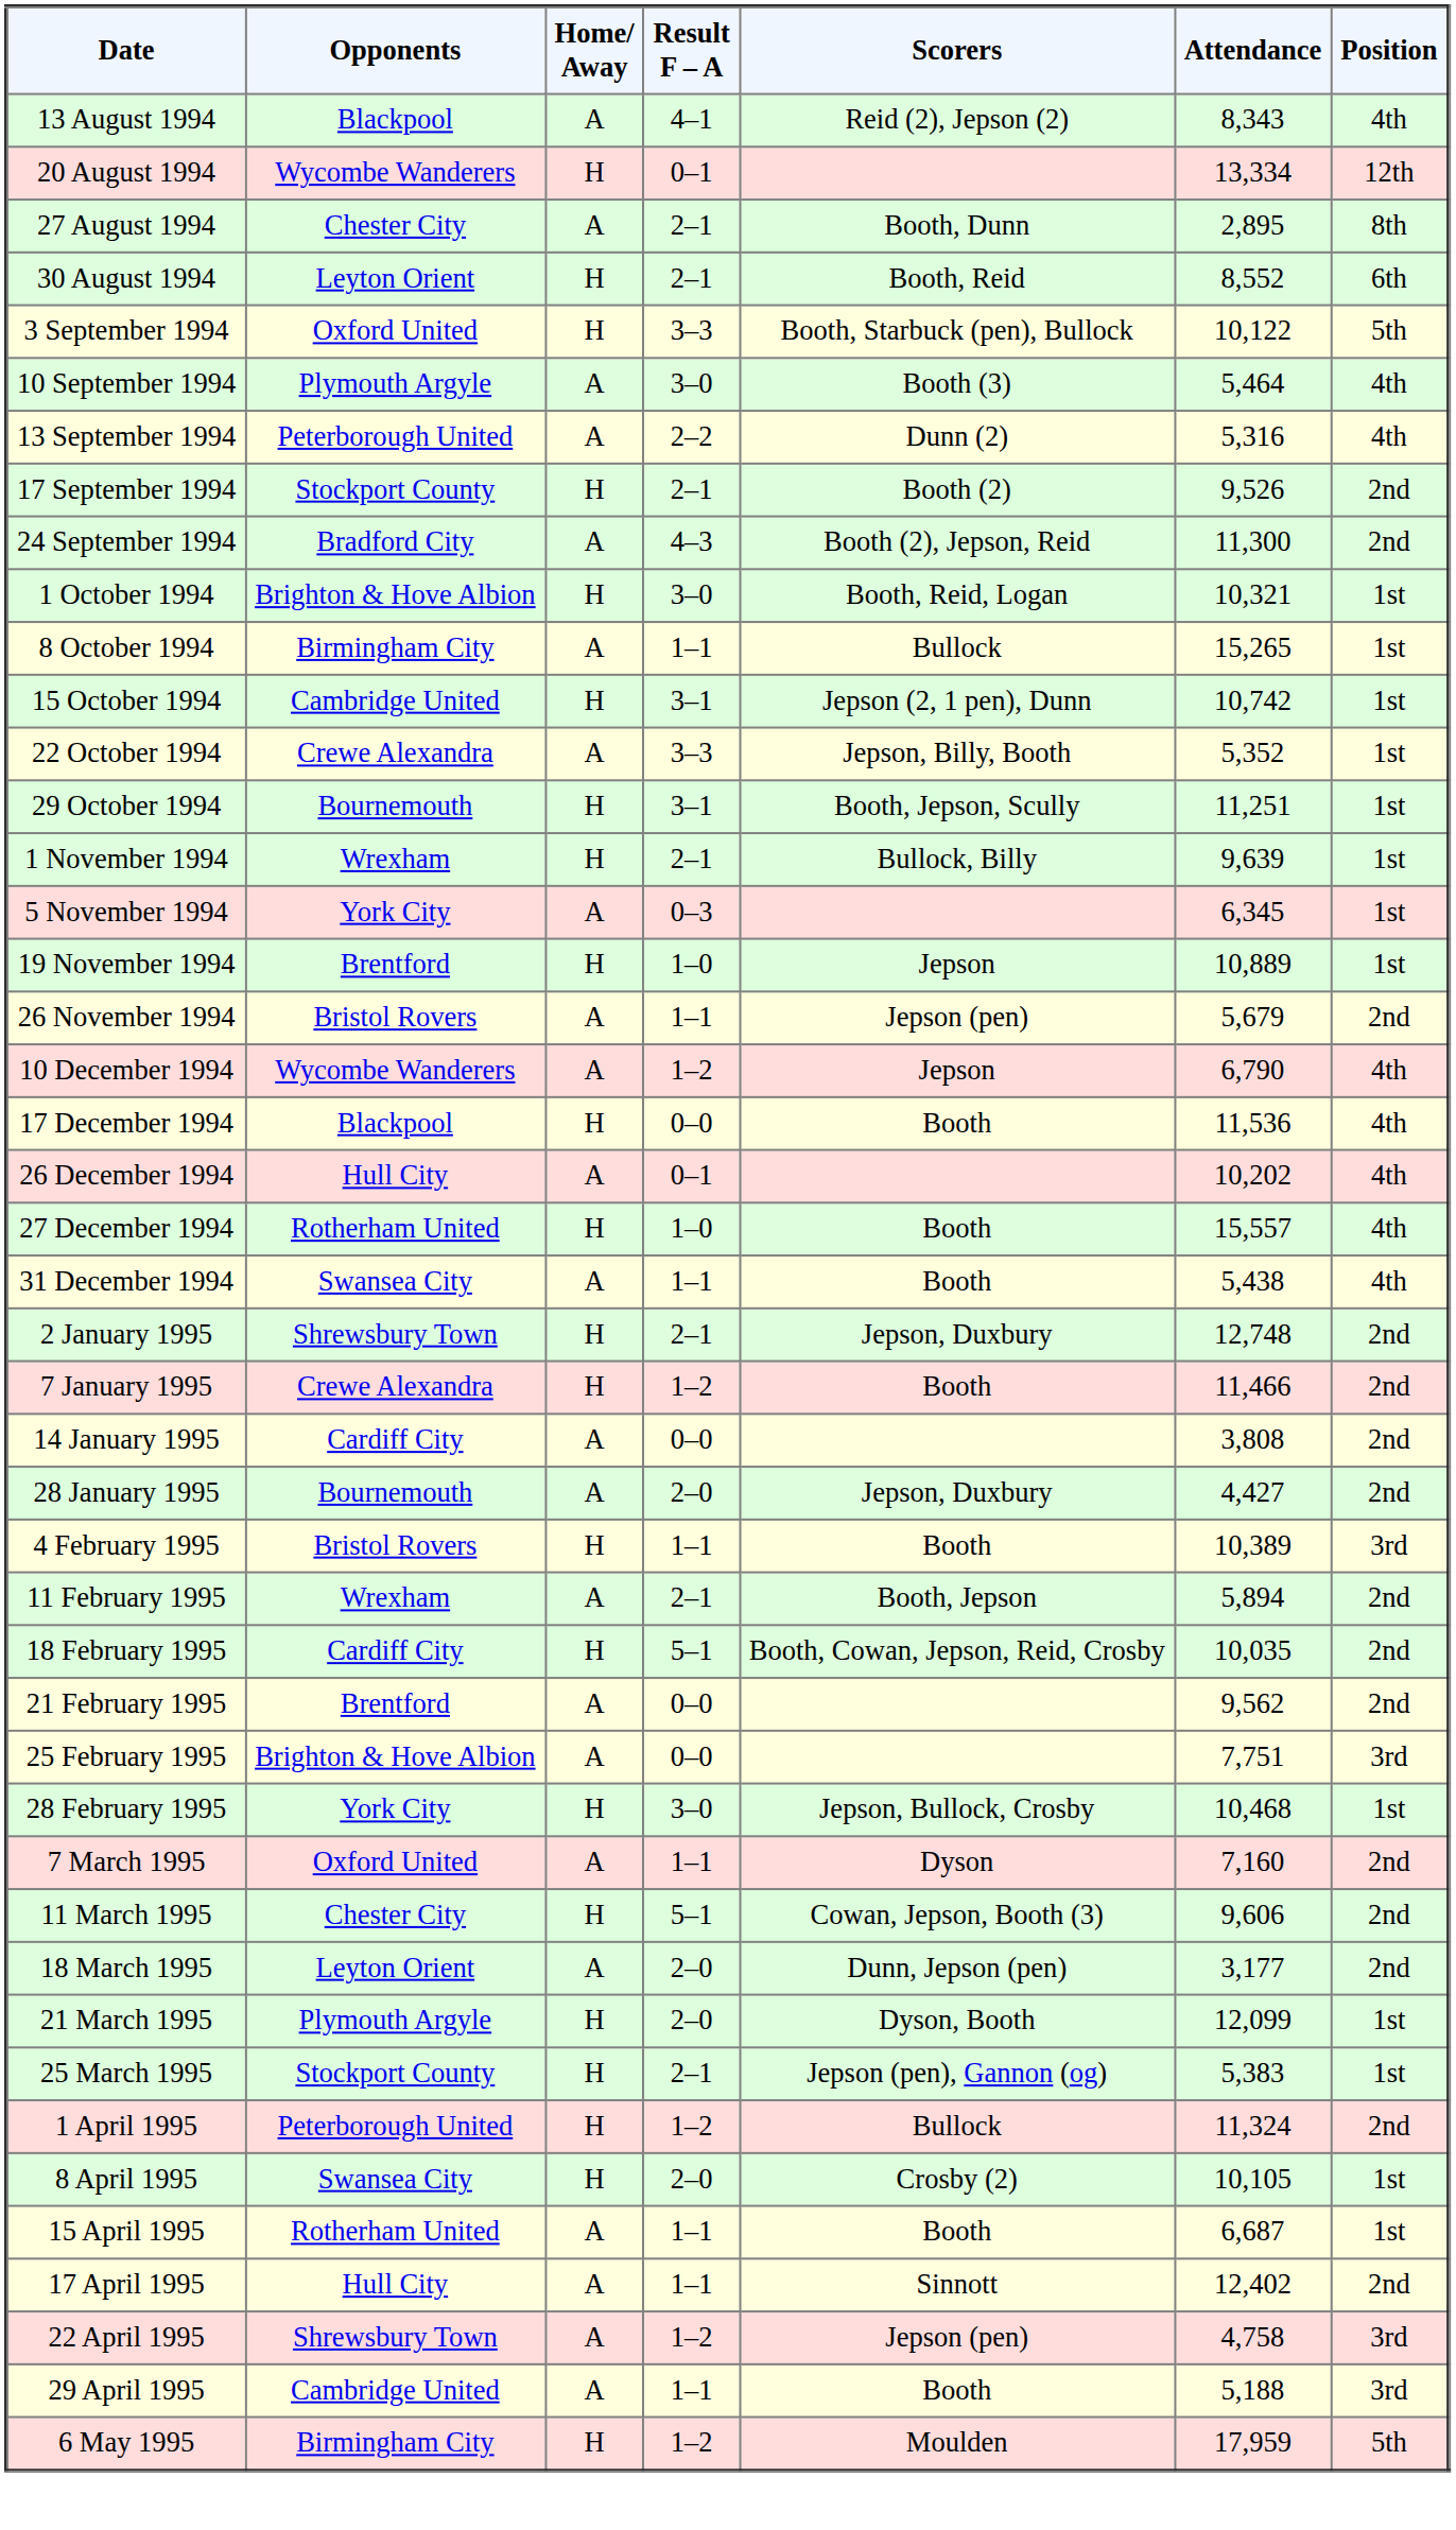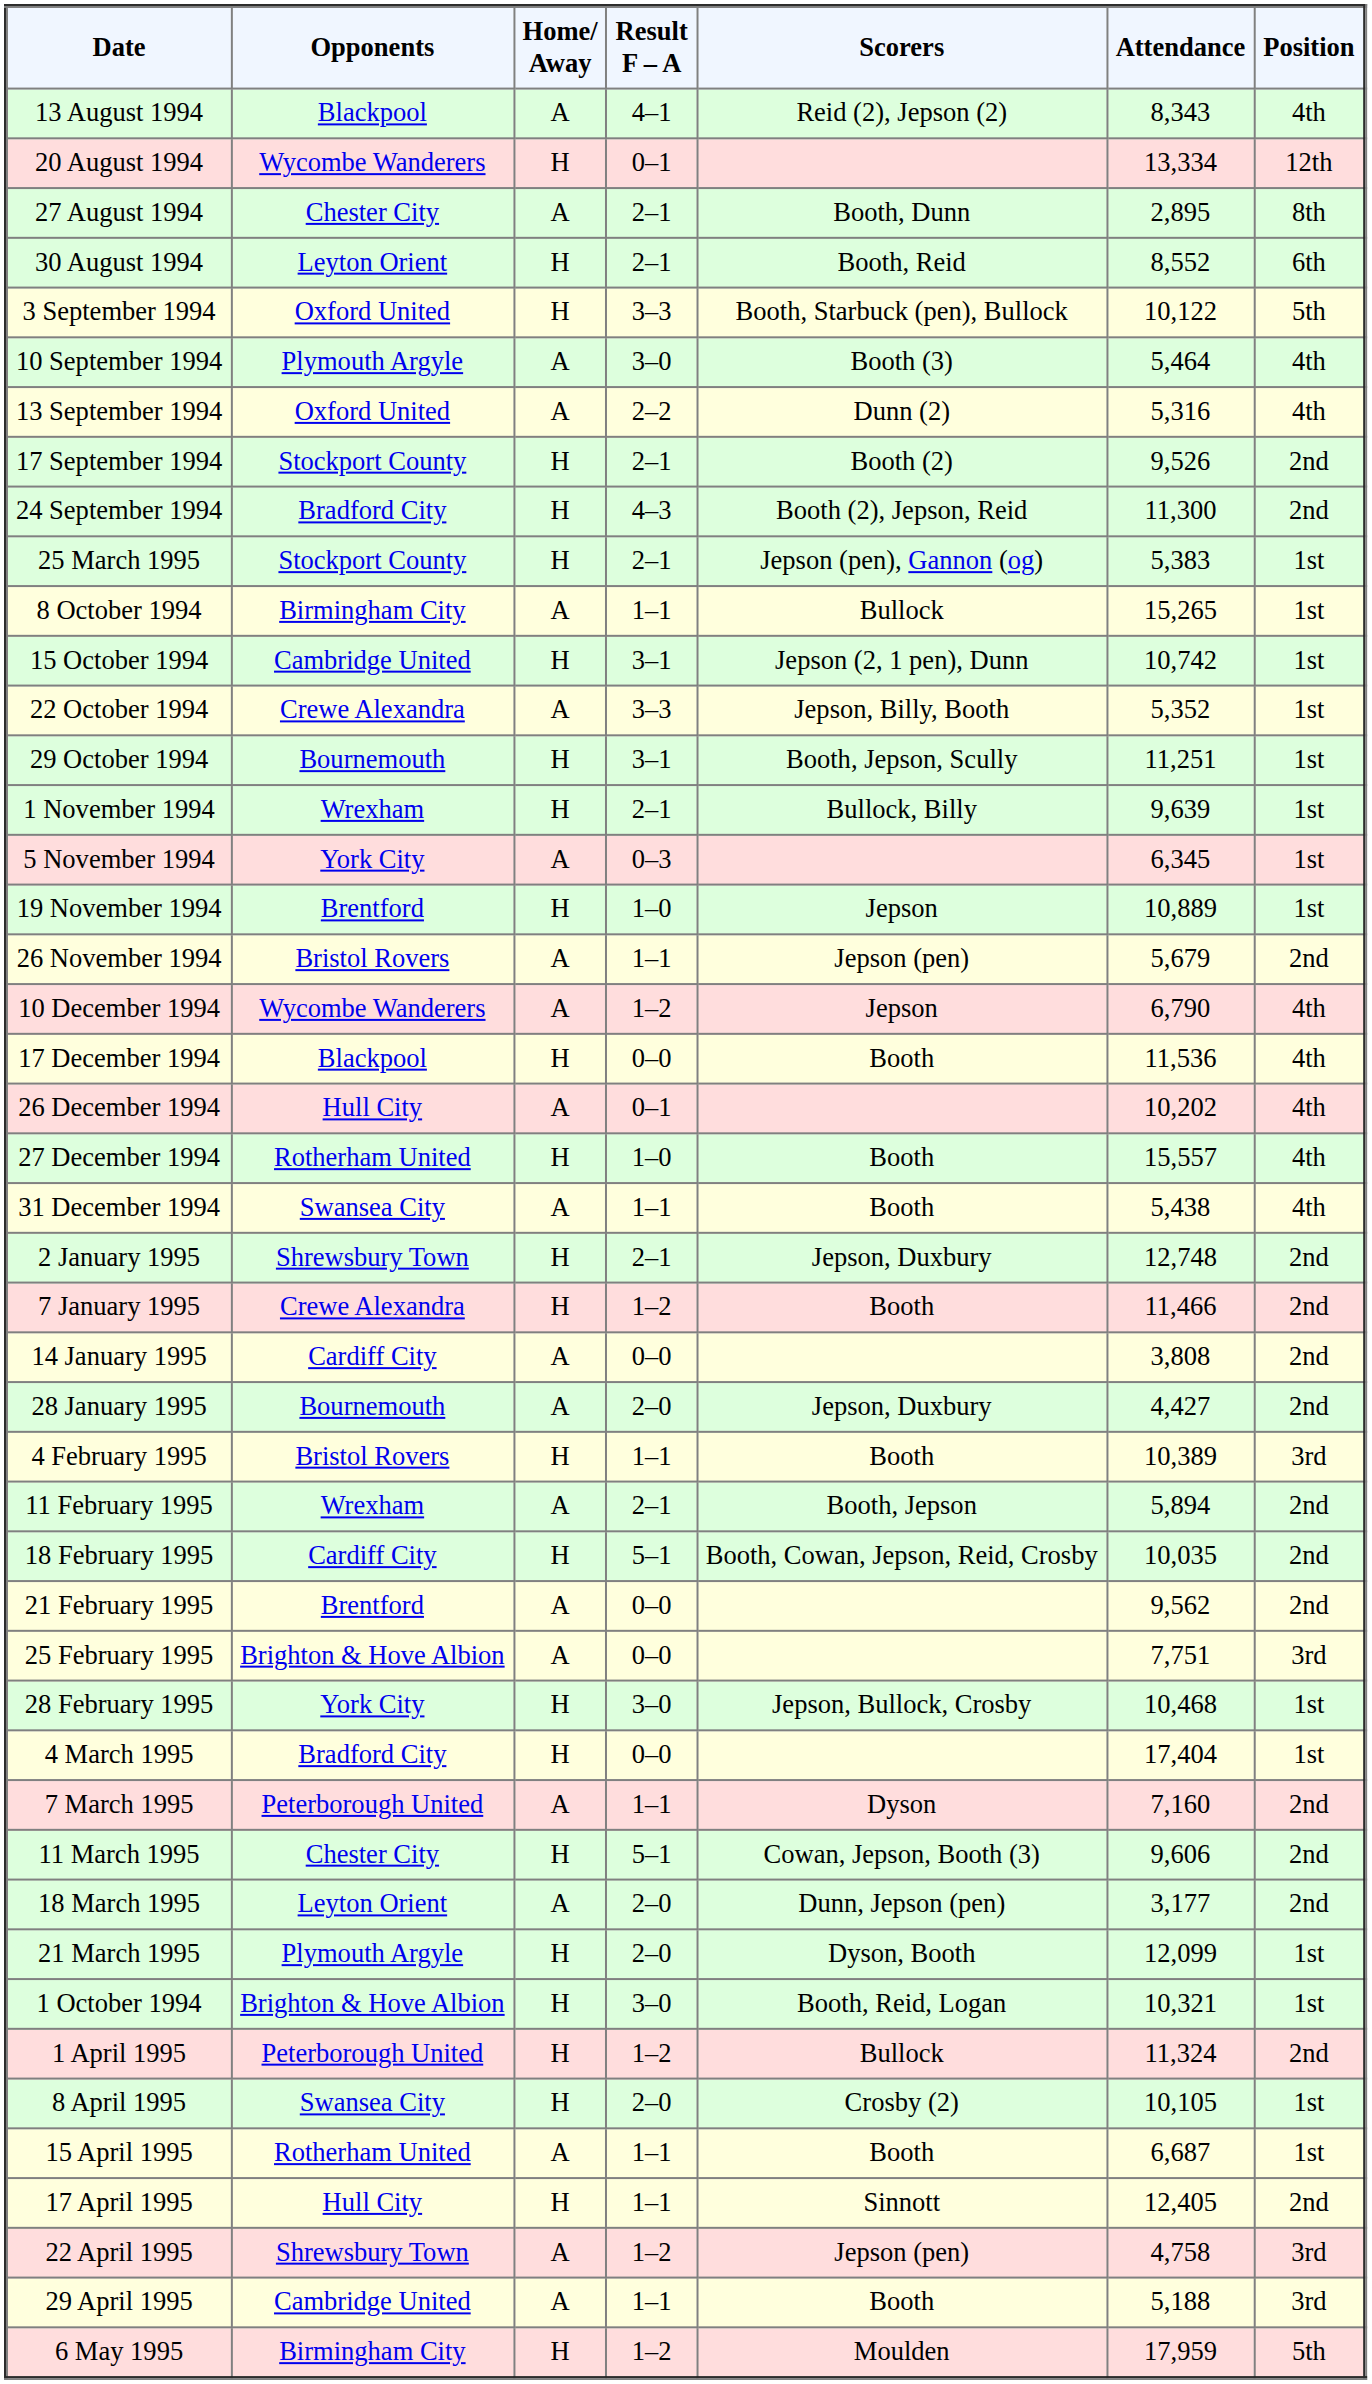13 September 1994 | Opponents: Peterborough United -> Oxford United
24 September 1994 | Home/ Away: A -> H
rows swapped: 1 October 1994 <-> 25 March 1995
+ row: 4 March 1995 | Bradford City | H | 0–0 | 17,404 | 1st
7 March 1995 | Opponents: Oxford United -> Peterborough United
17 April 1995 | Home/ Away: A -> H
17 April 1995 | Attendance: 12,402 -> 12,405
